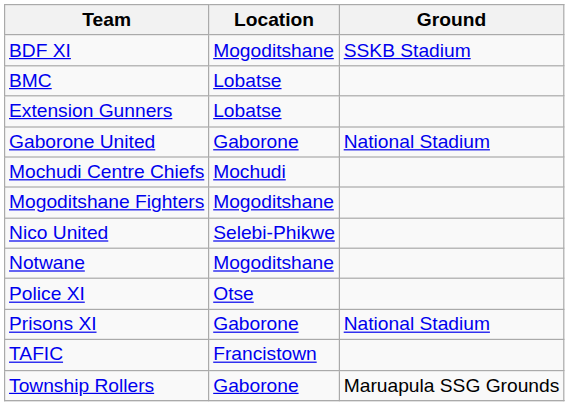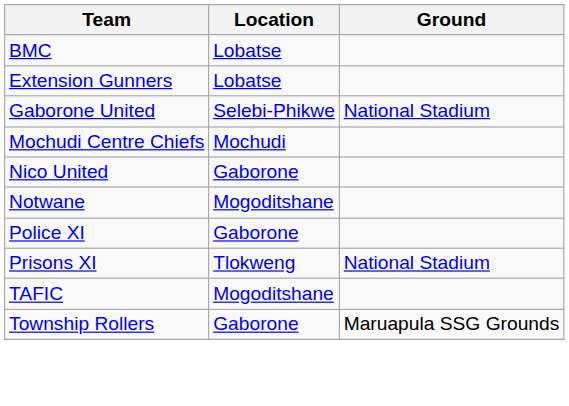- row: BDF XI | Mogoditshane | SSKB Stadium
Gaborone United | Location: Gaborone -> Selebi-Phikwe
- row: Mogoditshane Fighters | Mogoditshane
Nico United | Location: Selebi-Phikwe -> Gaborone
Police XI | Location: Otse -> Gaborone
Prisons XI | Location: Gaborone -> Tlokweng
TAFIC | Location: Francistown -> Mogoditshane
